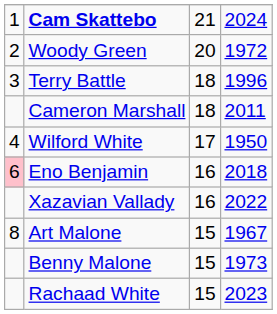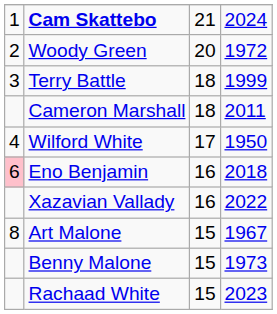Terry Battle | column 4: 1996 -> 1999
